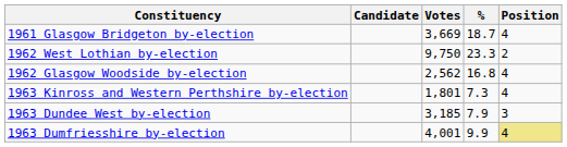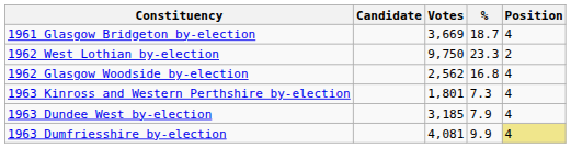1963 Dundee West by-election | Position: 3 -> 4
1963 Dumfriesshire by-election | Votes: 4,001 -> 4,081
